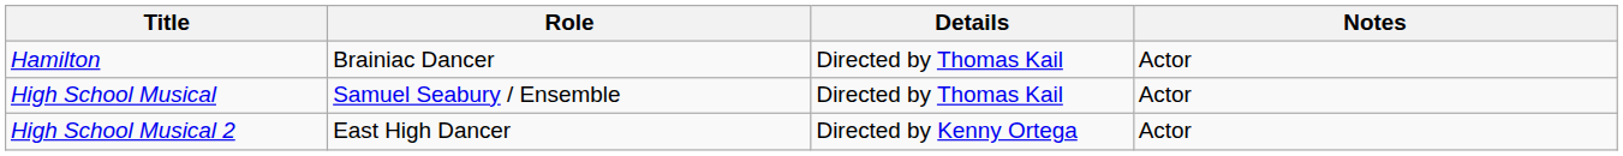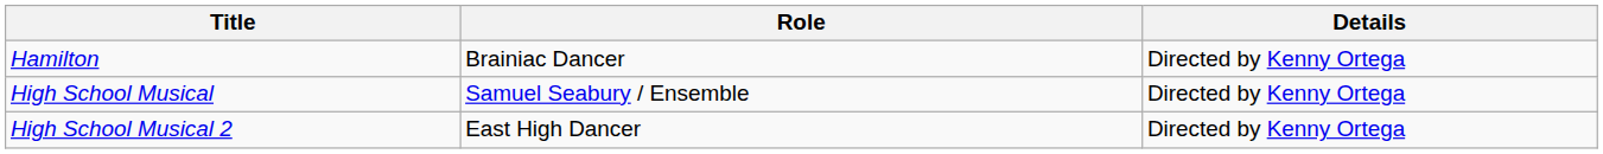- column: Notes | Actor | Actor | Actor
Hamilton | Details: Directed by Thomas Kail -> Directed by Kenny Ortega
High School Musical | Details: Directed by Thomas Kail -> Directed by Kenny Ortega
